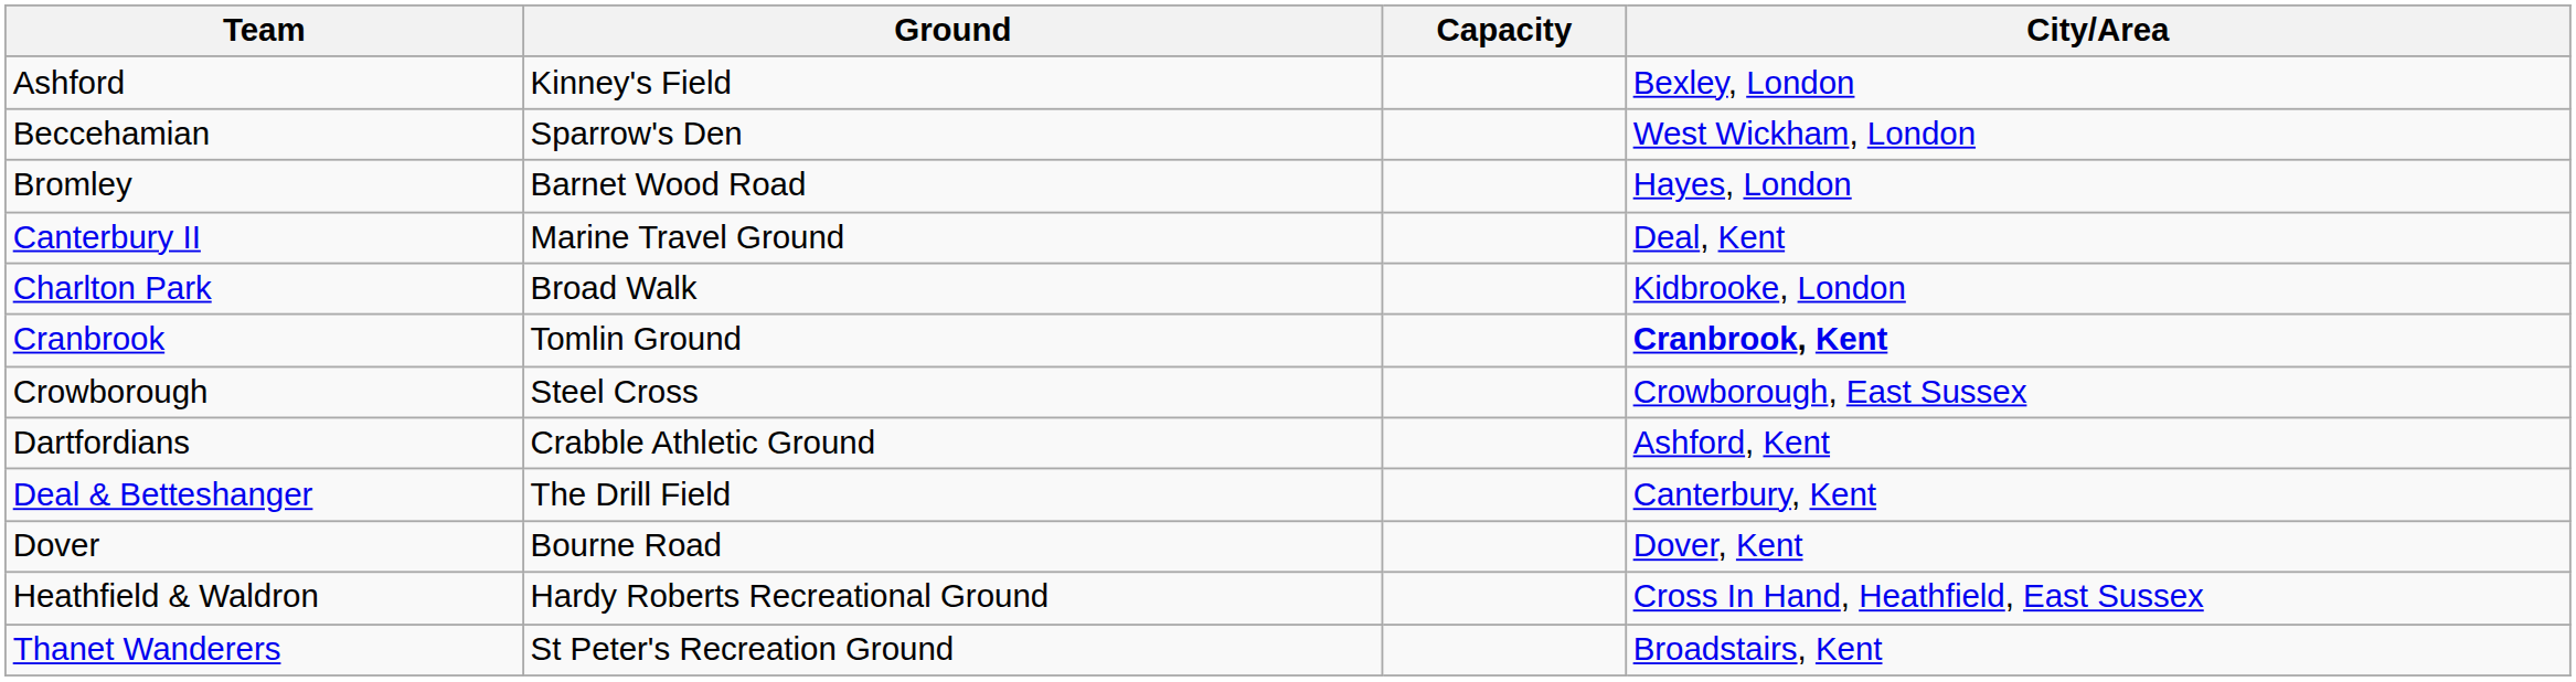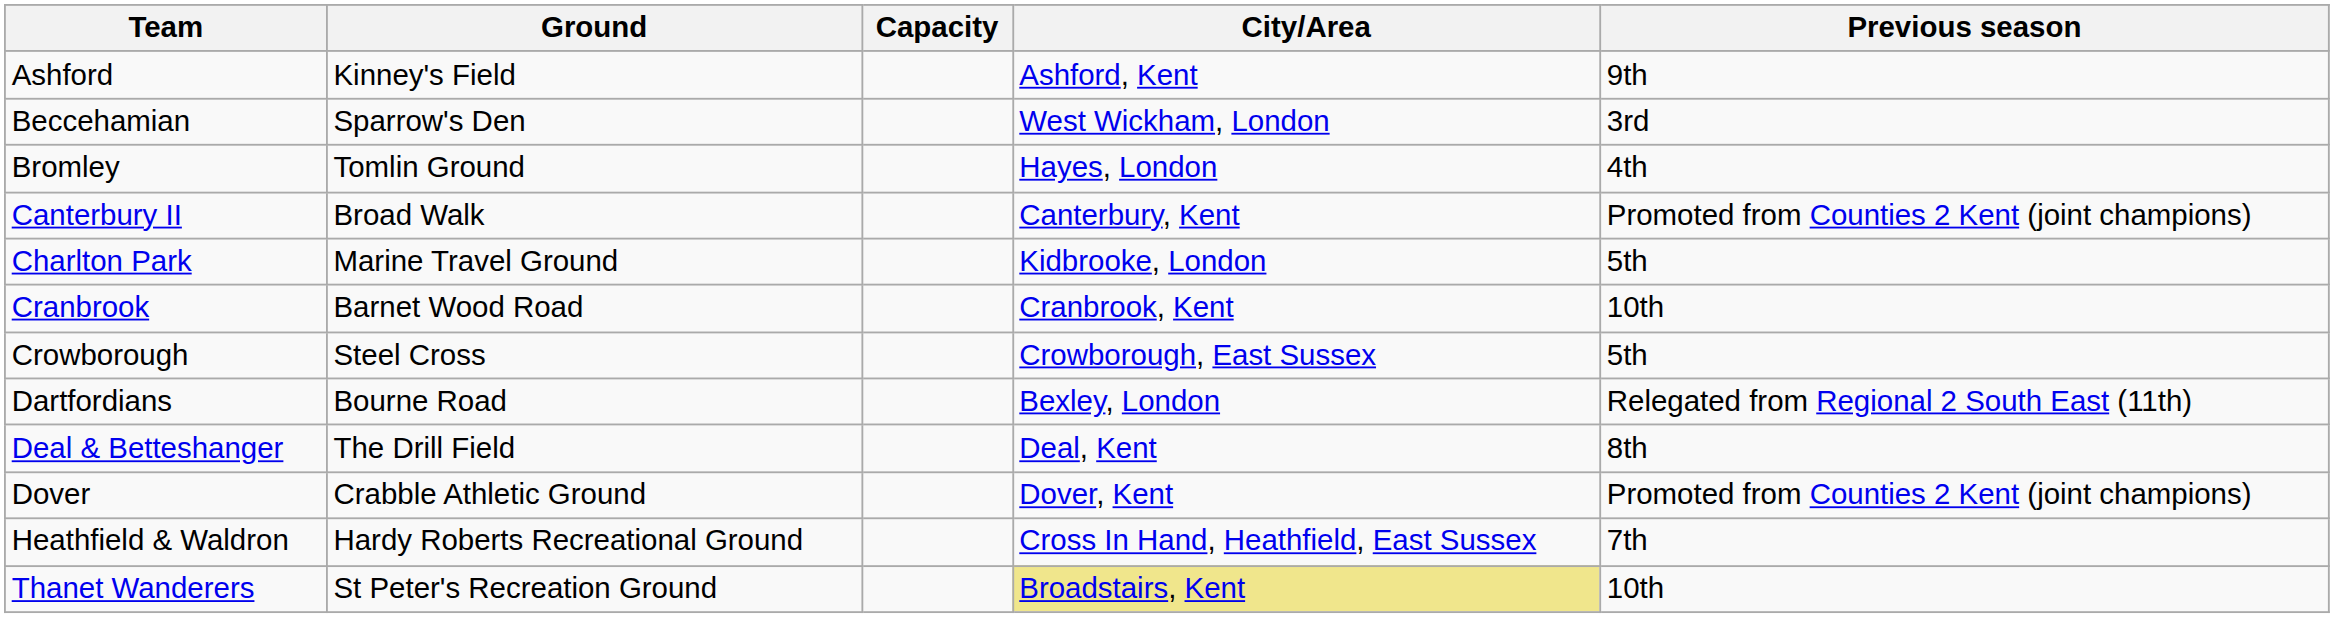+ column: Previous season | 9th | 3rd | 4th | Promoted from Counties 2 Kent (joint champions) | 5th | 10th | 5th | Relegated from Regional 2 South East (11th) | 8th | Promoted from Counties 2 Kent (joint champions) | 7th | 10th
Ashford | City/Area: Bexley, London -> Ashford, Kent
Bromley | Ground: Barnet Wood Road -> Tomlin Ground
Canterbury II | Ground: Marine Travel Ground -> Broad Walk
Canterbury II | City/Area: Deal, Kent -> Canterbury, Kent
Charlton Park | Ground: Broad Walk -> Marine Travel Ground
Cranbrook | Ground: Tomlin Ground -> Barnet Wood Road
Cranbrook | City/Area: bold -> normal
Dartfordians | Ground: Crabble Athletic Ground -> Bourne Road
Dartfordians | City/Area: Ashford, Kent -> Bexley, London
Deal & Betteshanger | City/Area: Canterbury, Kent -> Deal, Kent
Dover | Ground: Bourne Road -> Crabble Athletic Ground
Thanet Wanderers | City/Area: no background -> khaki background
